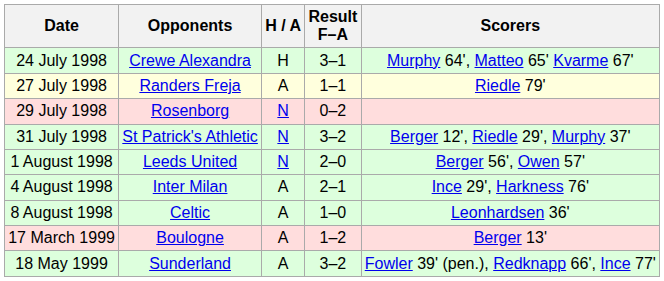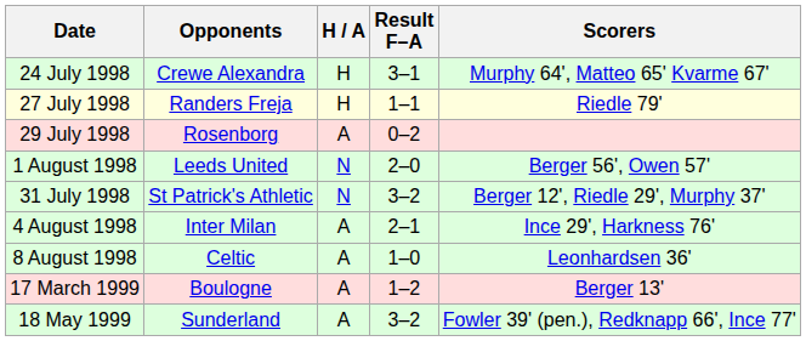27 July 1998 | H / A: A -> H
29 July 1998 | H / A: N -> A
rows swapped: 31 July 1998 <-> 1 August 1998
